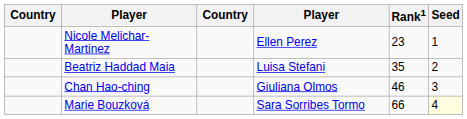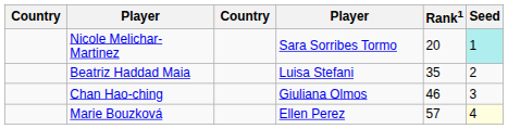Nicole Melichar-Martinez | column 4: Ellen Perez -> Sara Sorribes Tormo
Nicole Melichar-Martinez | Rank1: 23 -> 20
Nicole Melichar-Martinez | Seed: no background -> paleturquoise background
Marie Bouzková | column 4: Sara Sorribes Tormo -> Ellen Perez
Marie Bouzková | Rank1: 66 -> 57
